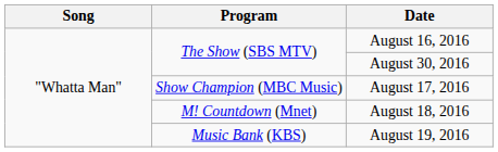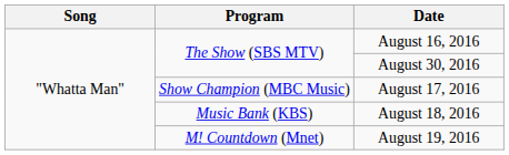August 18, 2016 | Program: M! Countdown (Mnet) -> Music Bank (KBS)
August 19, 2016 | Program: Music Bank (KBS) -> M! Countdown (Mnet)
